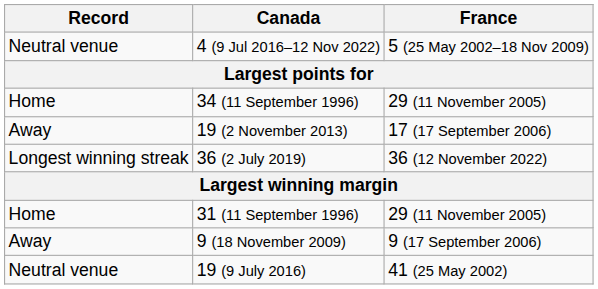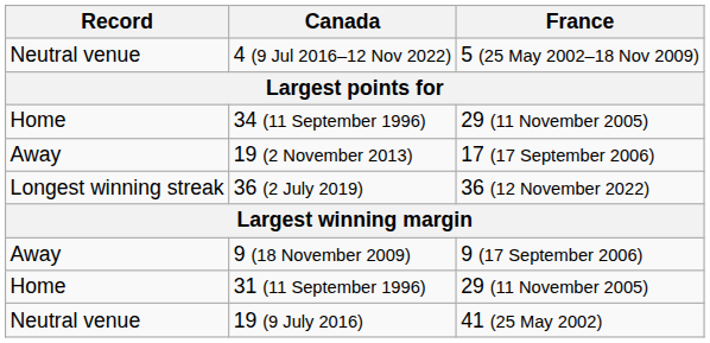rows swapped: 31 (11 September 1996) <-> 9 (18 November 2009)
